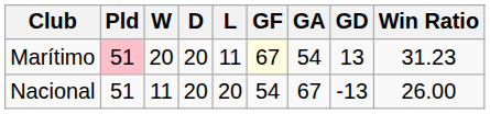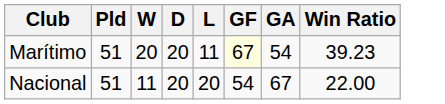- column: GD | 13 | -13
Marítimo | Pld: pink background -> no background
Marítimo | Win Ratio: 31.23 -> 39.23
Nacional | Win Ratio: 26.00 -> 22.00
